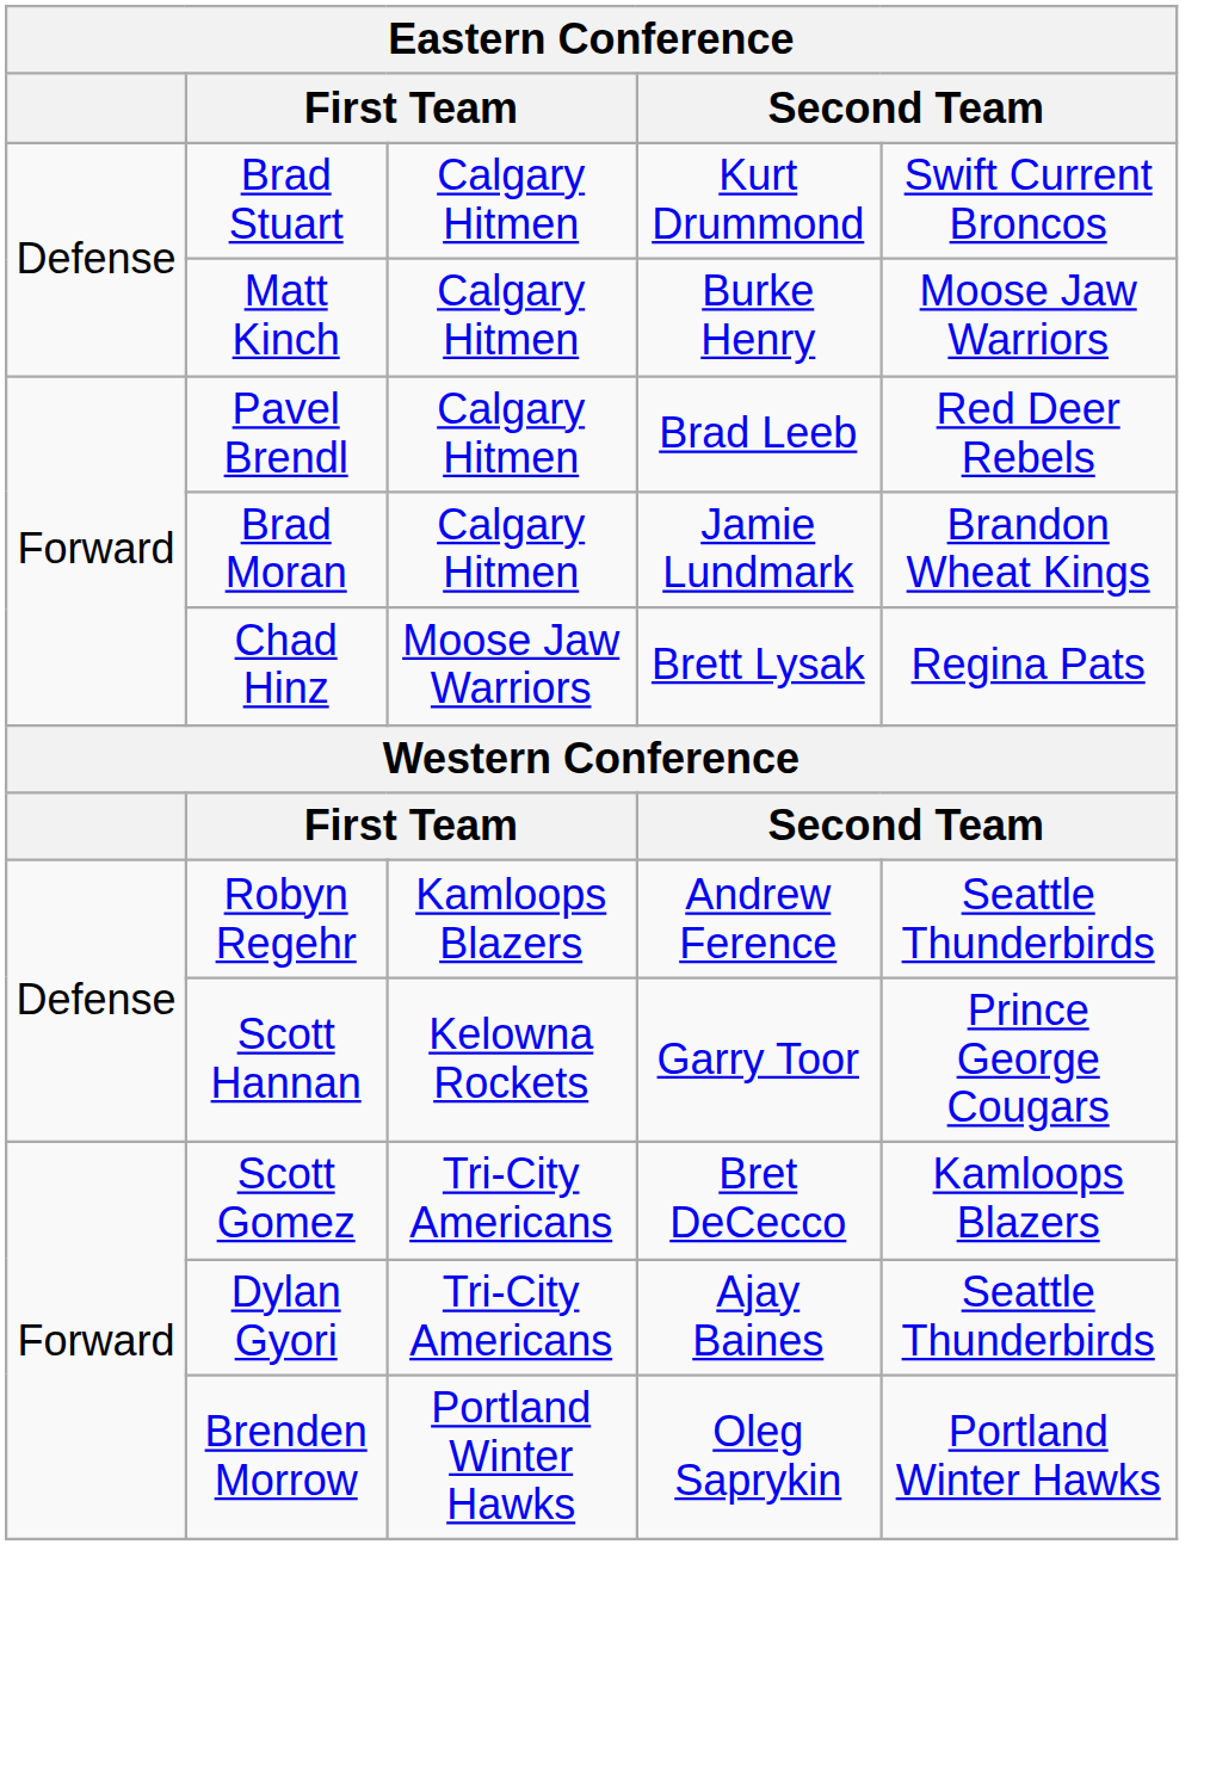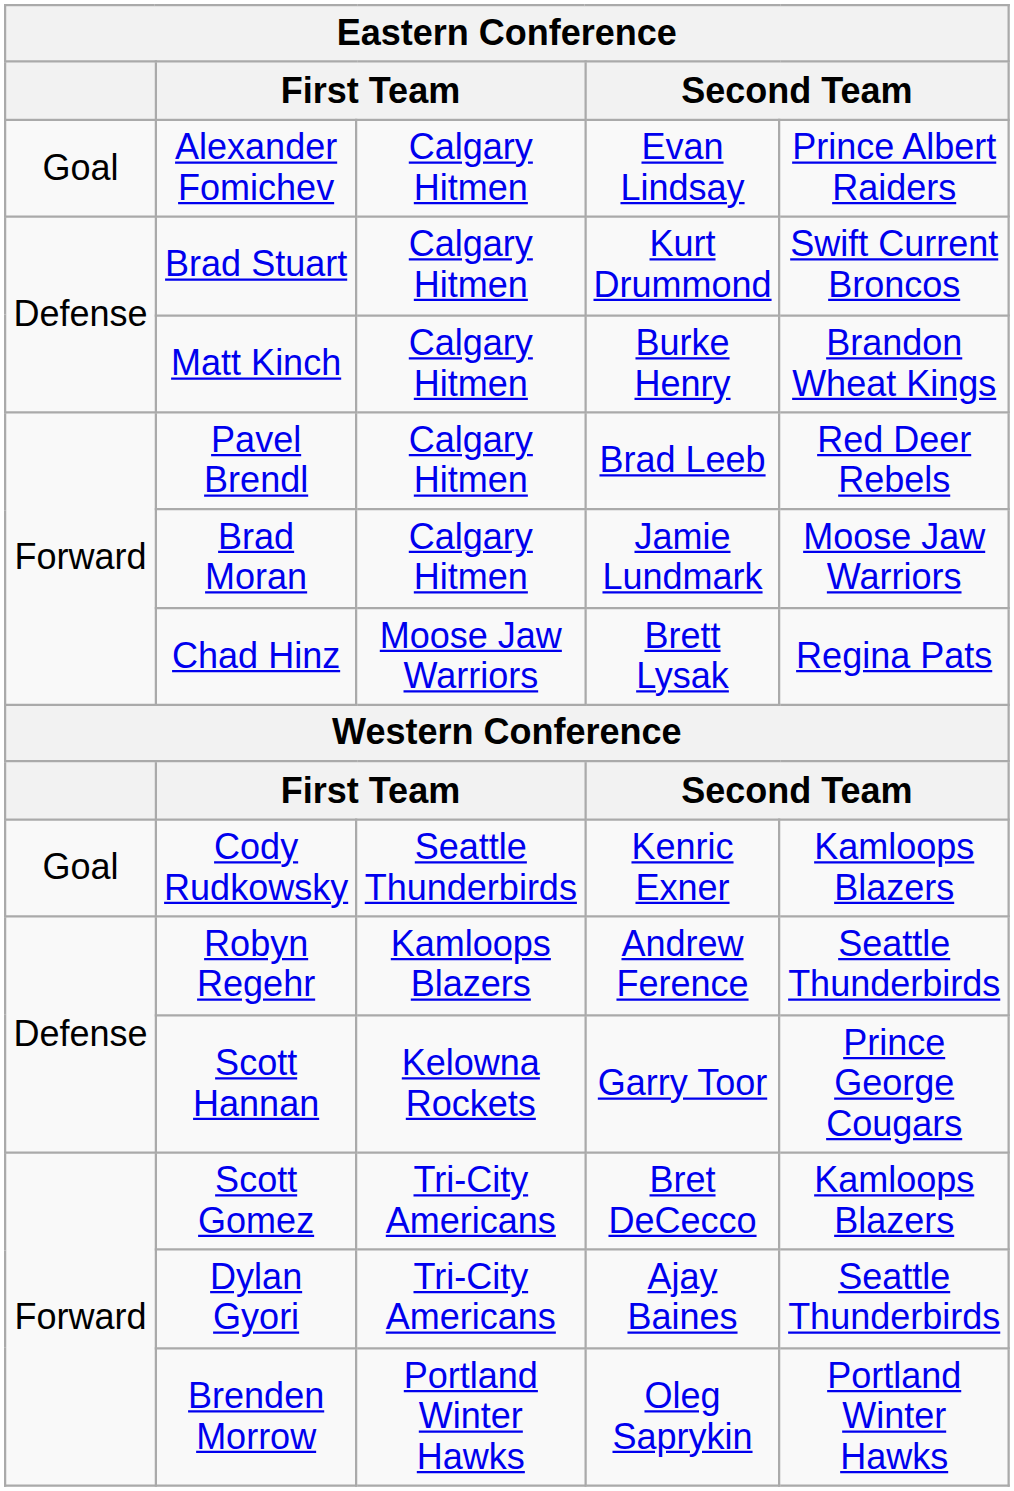+ row: Goal | Alexander Fomichev | Calgary Hitmen | Evan Lindsay | Prince Albert Raiders
Matt Kinch | column 5: Moose Jaw Warriors -> Brandon Wheat Kings
Brad Moran | column 5: Brandon Wheat Kings -> Moose Jaw Warriors
+ row: Goal | Cody Rudkowsky | Seattle Thunderbirds | Kenric Exner | Kamloops Blazers
